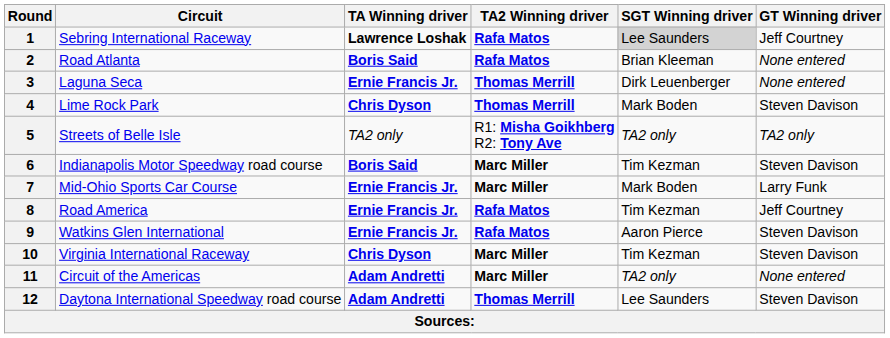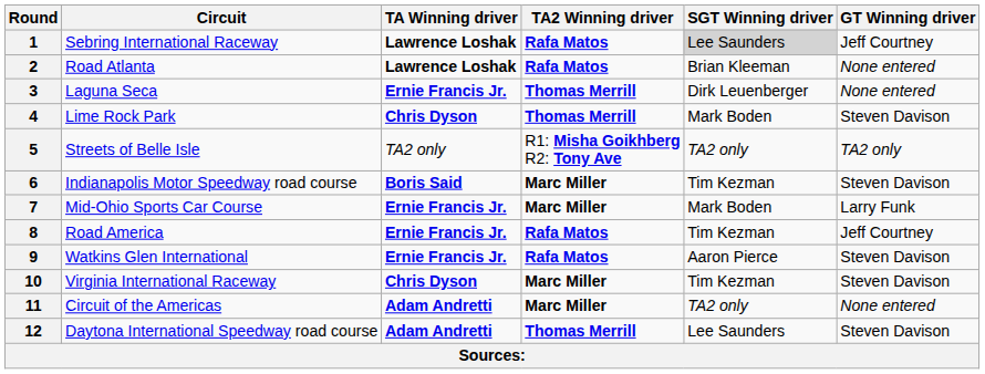2 | TA Winning driver: Boris Said -> Lawrence Loshak
